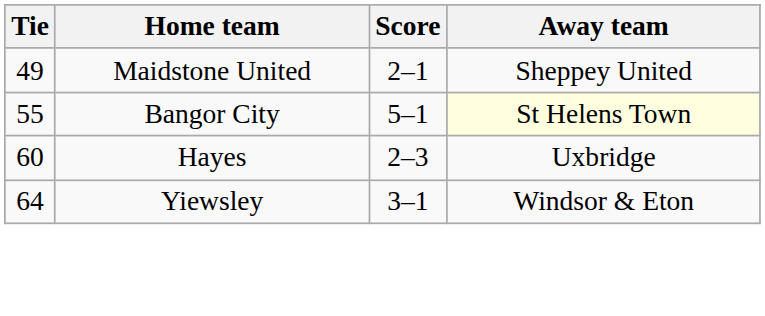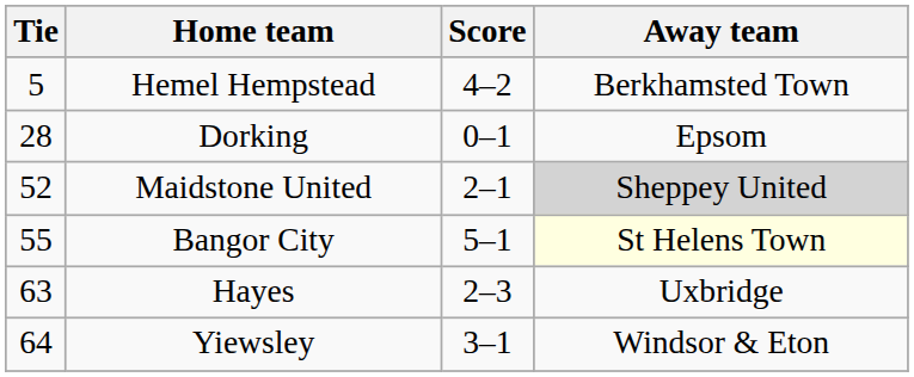+ row: 5 | Hemel Hempstead | 4–2 | Berkhamsted Town
+ row: 28 | Dorking | 0–1 | Epsom
Maidstone United | Tie: 49 -> 52
Maidstone United | Away team: no background -> lightgrey background
Hayes | Tie: 60 -> 63
